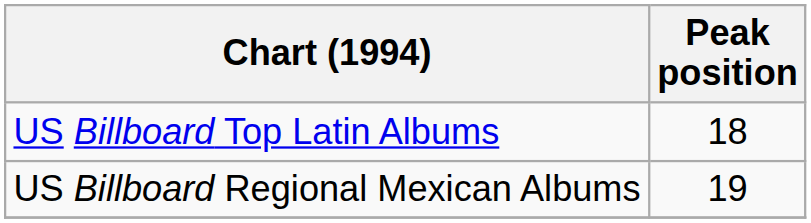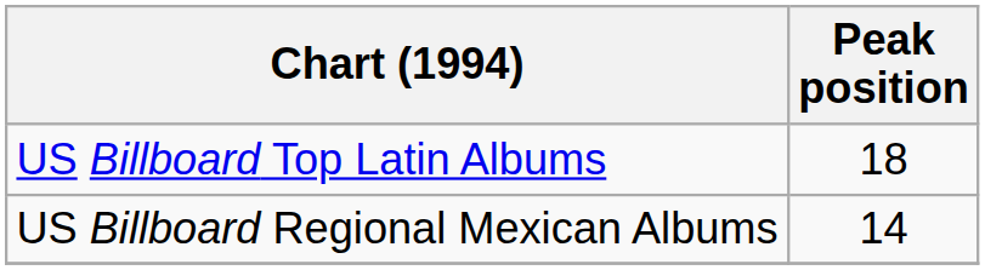US Billboard Regional Mexican Albums | Peak position: 19 -> 14
